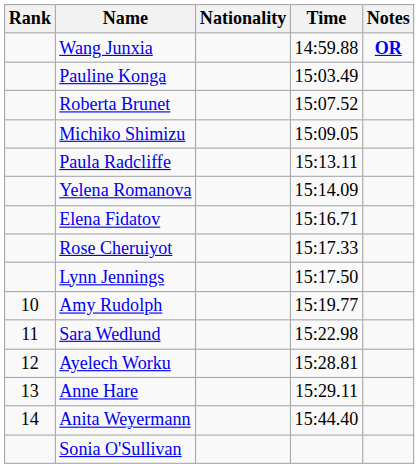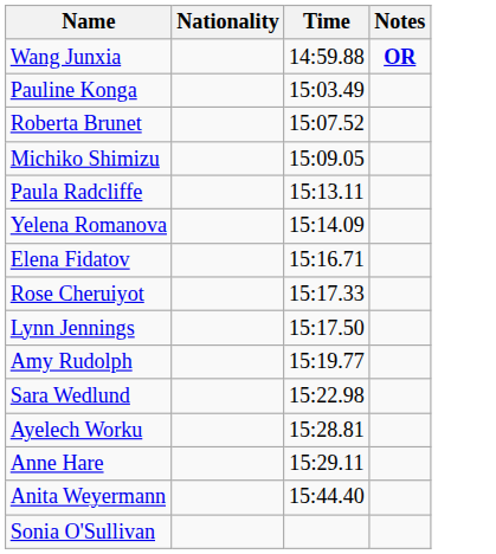- column: Rank | 10 | 11 | 12 | 13 | 14
